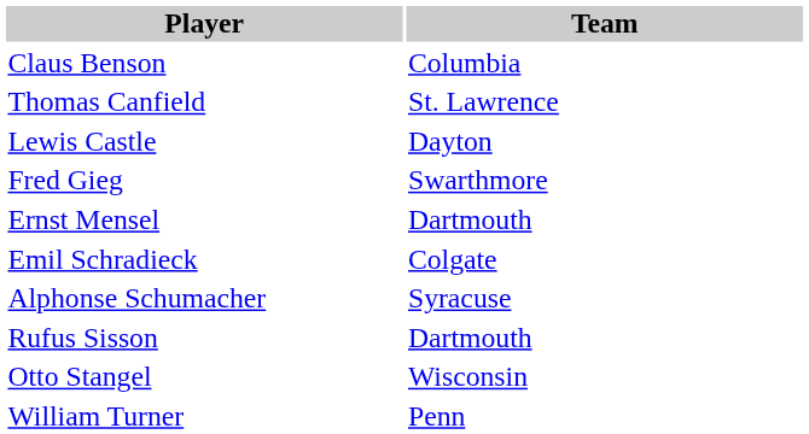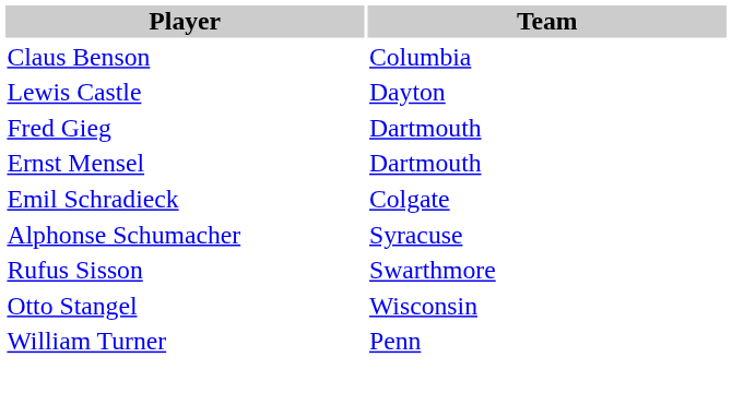- row: Thomas Canfield | St. Lawrence
Fred Gieg | Team: Swarthmore -> Dartmouth
Rufus Sisson | Team: Dartmouth -> Swarthmore
